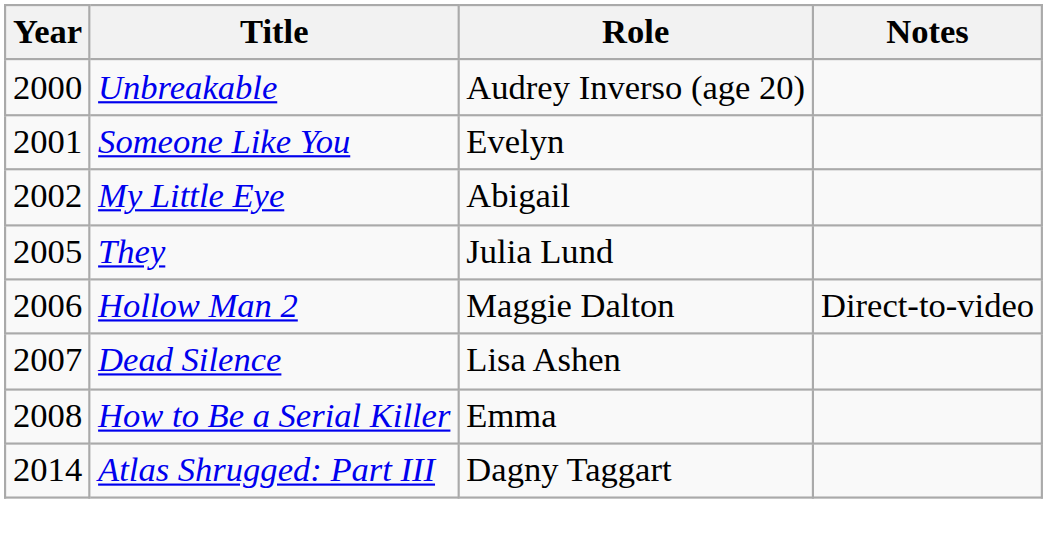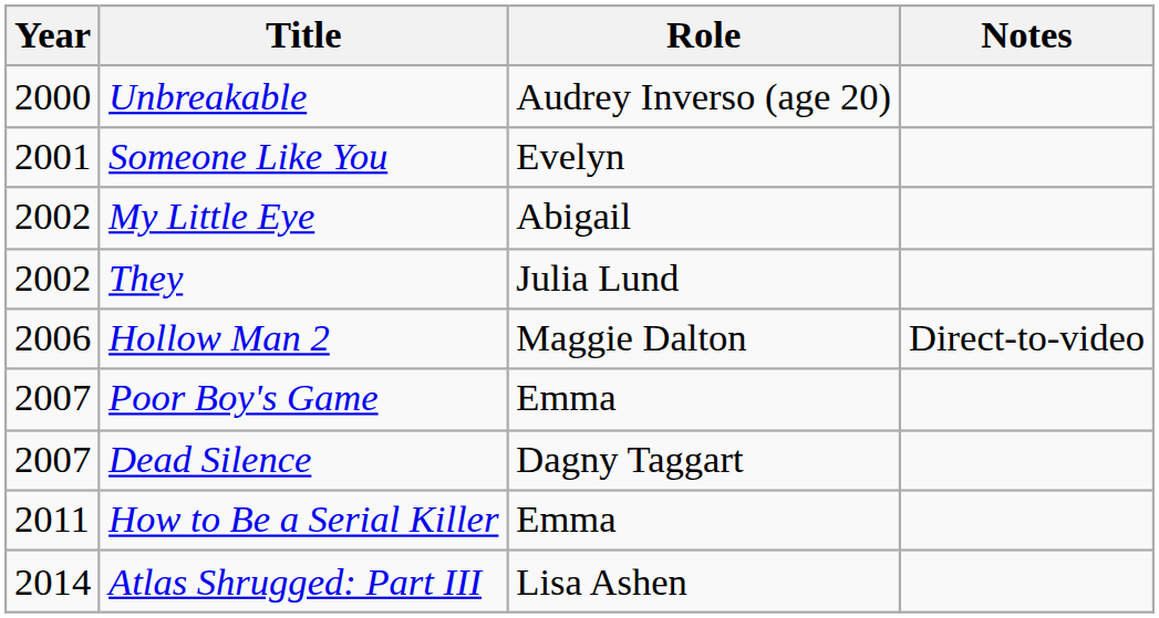They | Year: 2005 -> 2002
+ row: 2007 | Poor Boy's Game | Emma
Dead Silence | Role: Lisa Ashen -> Dagny Taggart
How to Be a Serial Killer | Year: 2008 -> 2011
Atlas Shrugged: Part III | Role: Dagny Taggart -> Lisa Ashen
